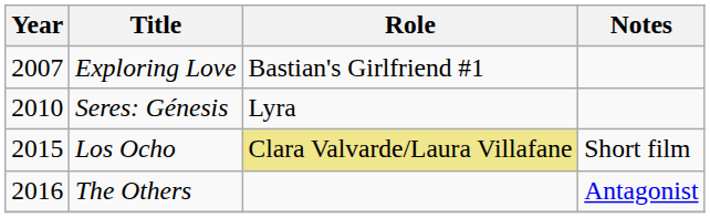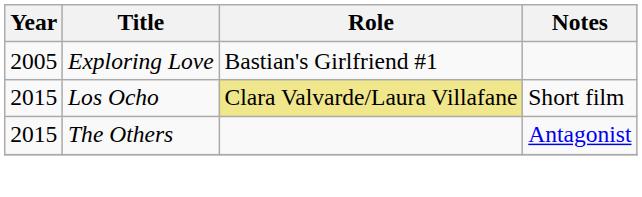Exploring Love | Year: 2007 -> 2005
- row: 2010 | Seres: Génesis | Lyra
The Others | Year: 2016 -> 2015
